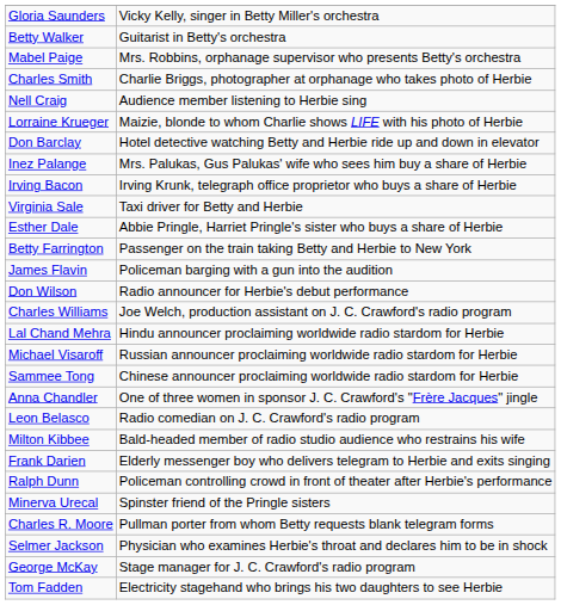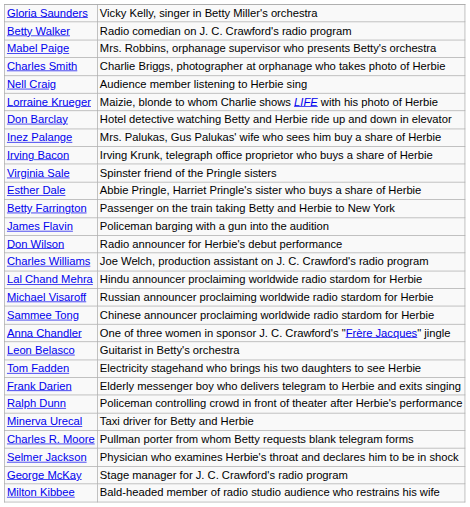Betty Walker | column 2: Guitarist in Betty's orchestra -> Radio comedian on J. C. Crawford's radio program
Virginia Sale | column 2: Taxi driver for Betty and Herbie -> Spinster friend of the Pringle sisters
Leon Belasco | column 2: Radio comedian on J. C. Crawford's radio program -> Guitarist in Betty's orchestra
rows swapped: Milton Kibbee <-> Tom Fadden
Minerva Urecal | column 2: Spinster friend of the Pringle sisters -> Taxi driver for Betty and Herbie
